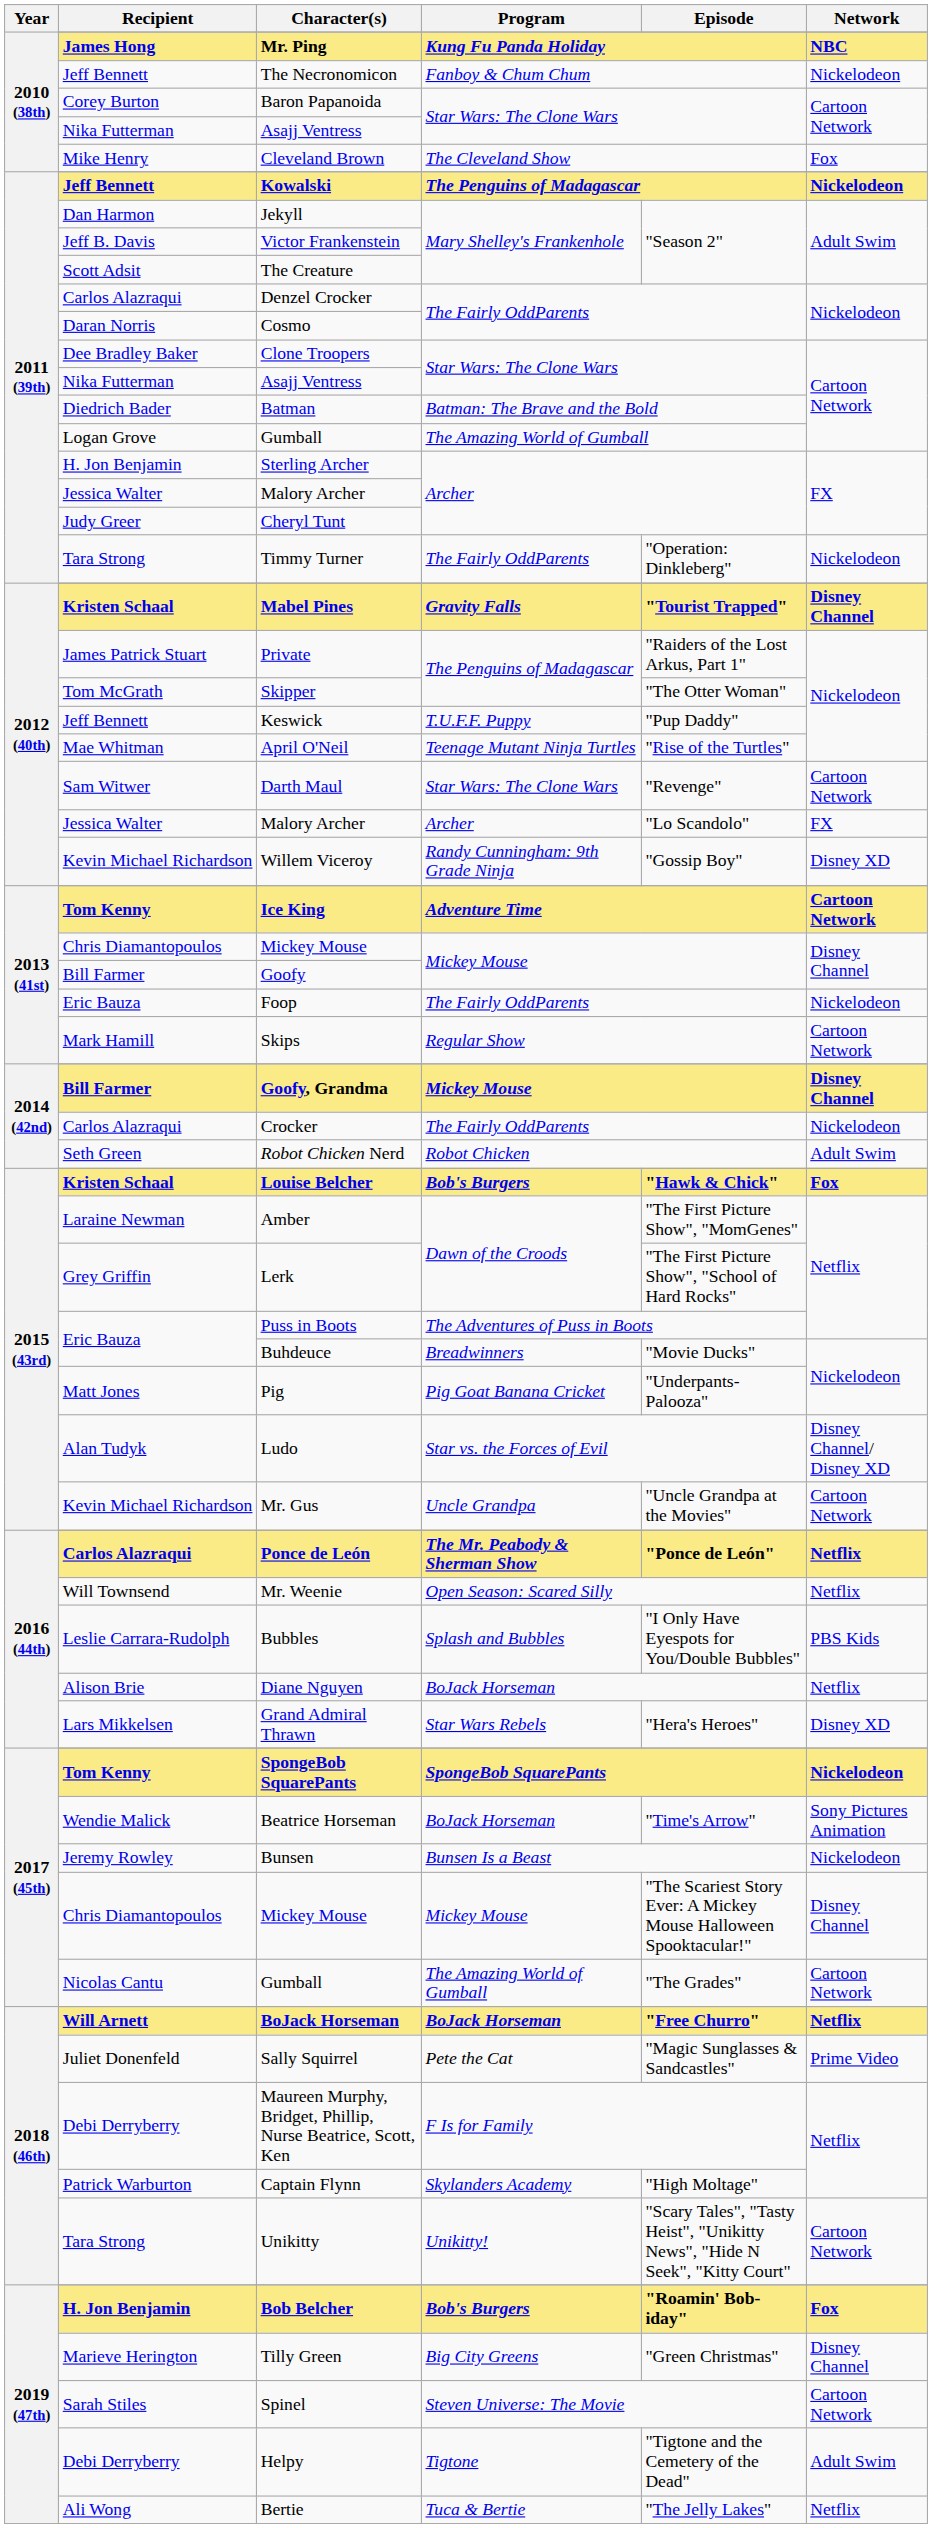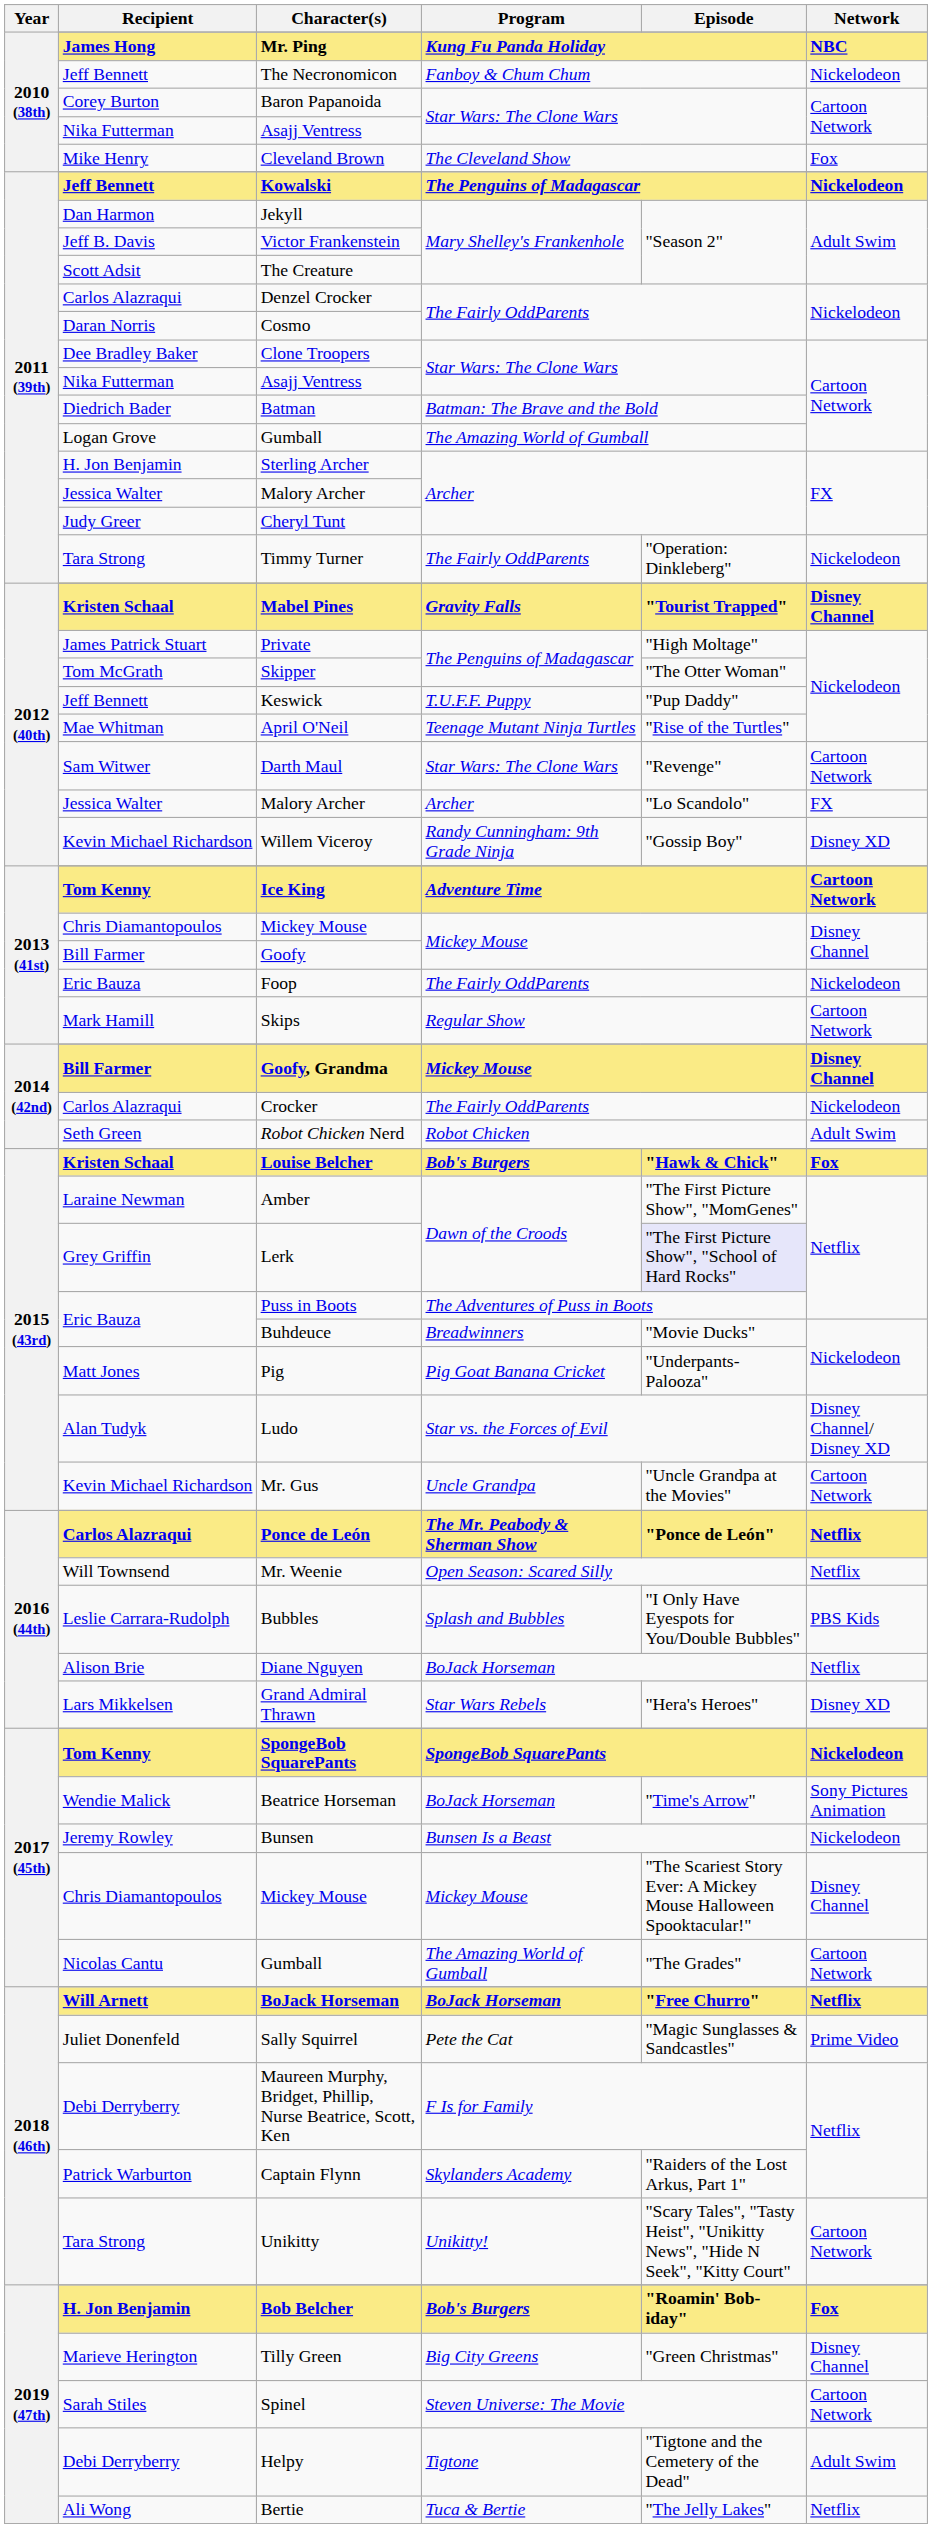Private | Episode: "Raiders of the Lost Arkus, Part 1" -> "High Moltage"
Lerk | Episode: no background -> lavender background
Captain Flynn | Episode: "High Moltage" -> "Raiders of the Lost Arkus, Part 1"
